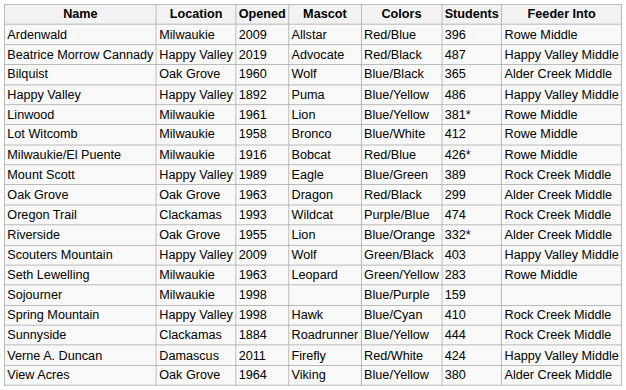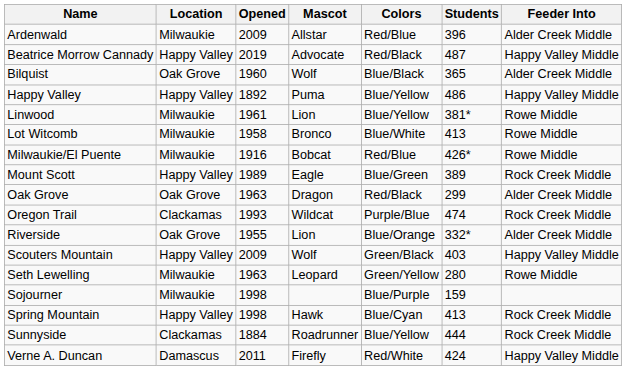Ardenwald | Feeder Into: Rowe Middle -> Alder Creek Middle
Lot Witcomb | Students: 412 -> 413
Seth Lewelling | Students: 283 -> 280
Spring Mountain | Students: 410 -> 413
- row: View Acres | Oak Grove | 1964 | Viking | Blue/Yellow | 380 | Alder Creek Middle
